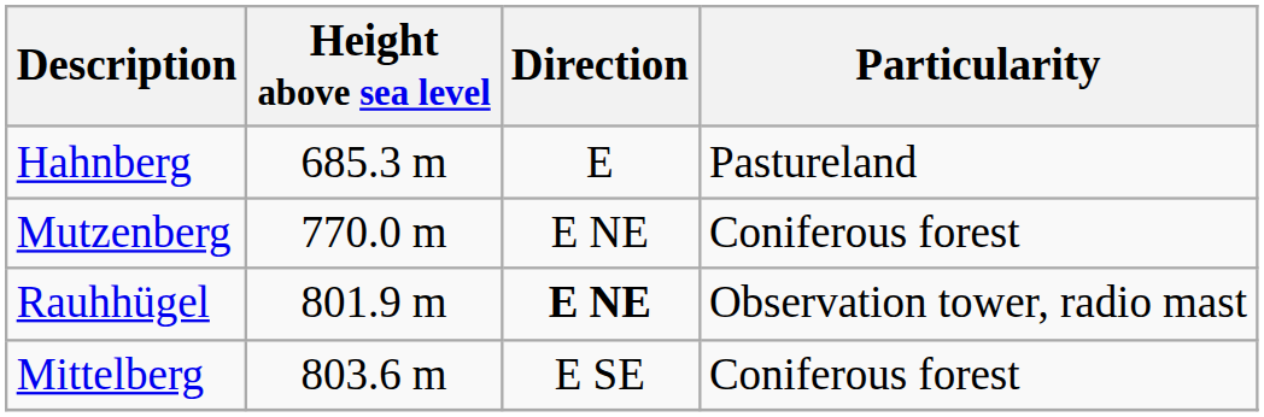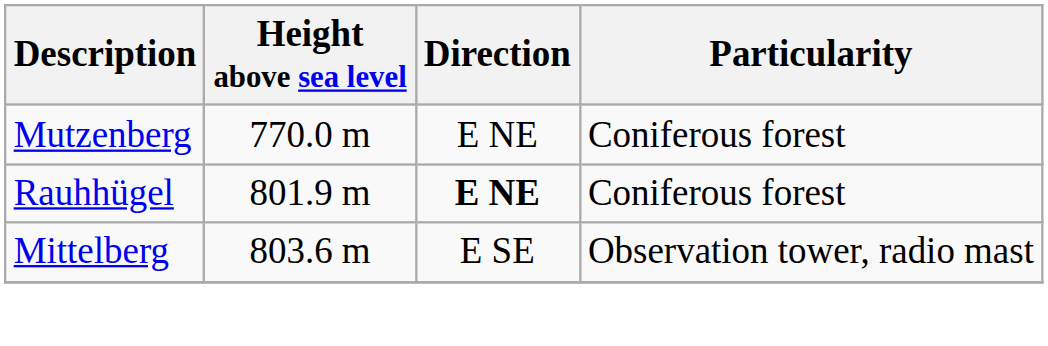- row: Hahnberg | 685.3 m | E | Pastureland
Rauhhügel | Particularity: Observation tower, radio mast -> Coniferous forest
Mittelberg | Particularity: Coniferous forest -> Observation tower, radio mast
